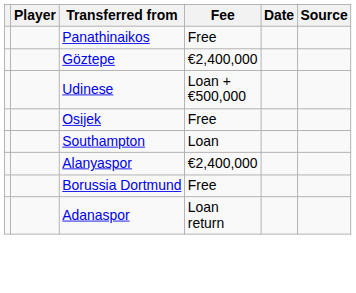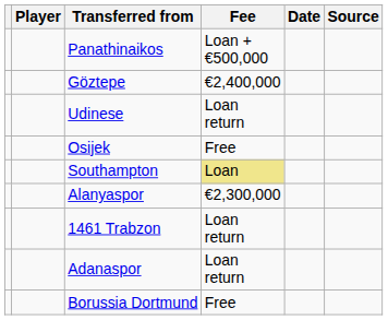Panathinaikos | Fee: Free -> Loan + €500,000
Udinese | Fee: Loan + €500,000 -> Loan return
Southampton | Fee: no background -> khaki background
Alanyaspor | Fee: €2,400,000 -> €2,300,000
+ row: 1461 Trabzon | Loan return
rows swapped: Borussia Dortmund <-> Adanaspor
